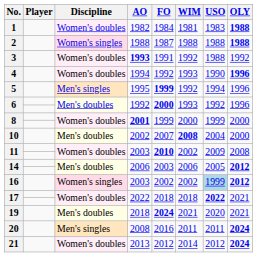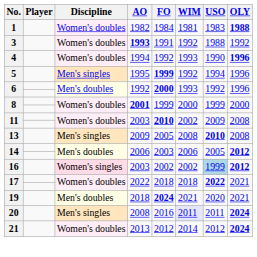- row: 2 | Women's singles | 1988 | 1987 | 1988 | 1988 | 1988
- row: 10 | Men's doubles | 2002 | 2007 | 2008 | 2004 | 2000
+ row: 13 | Men's singles | 2009 | 2005 | 2008 | 2010 | 2008
20 | WIM: no background -> lavender background
